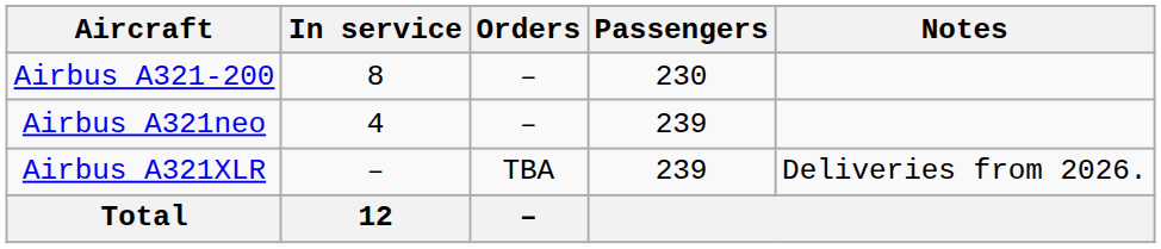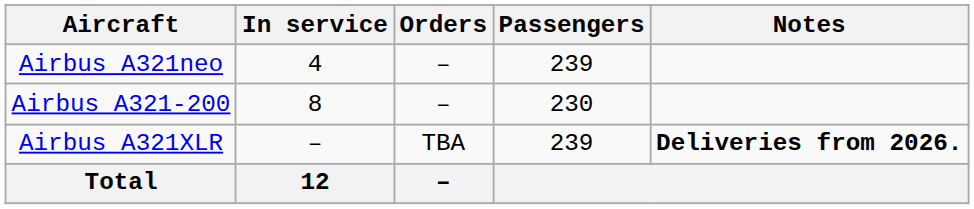rows swapped: Airbus A321-200 <-> Airbus A321neo
Airbus A321XLR | Notes: normal -> bold
